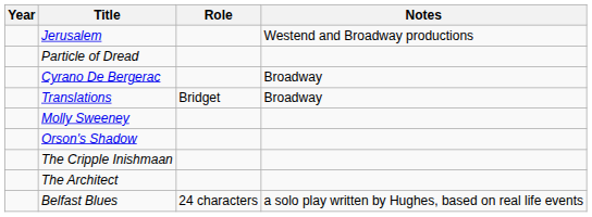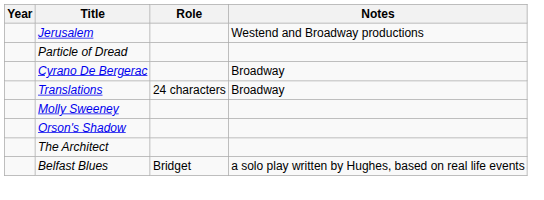Translations | Role: Bridget -> 24 characters
- row: The Cripple Inishmaan
Belfast Blues | Role: 24 characters -> Bridget
